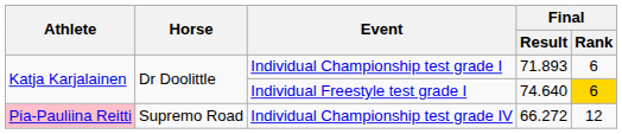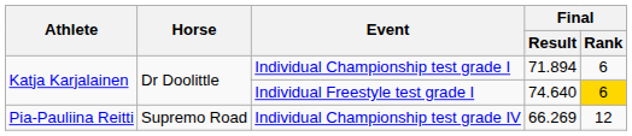Individual Championship test grade I | Final / Result: 71.893 -> 71.894
Individual Championship test grade IV | Athlete: pink background -> no background
Individual Championship test grade IV | Final / Result: 66.272 -> 66.269
